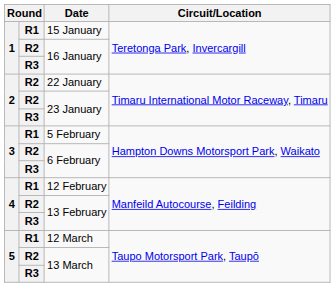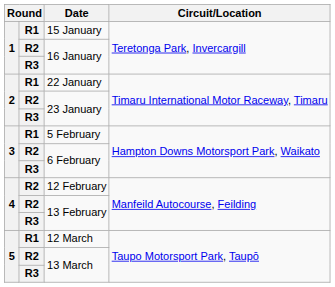22 January | column 2: R2 -> R1
12 February | column 2: R1 -> R2
